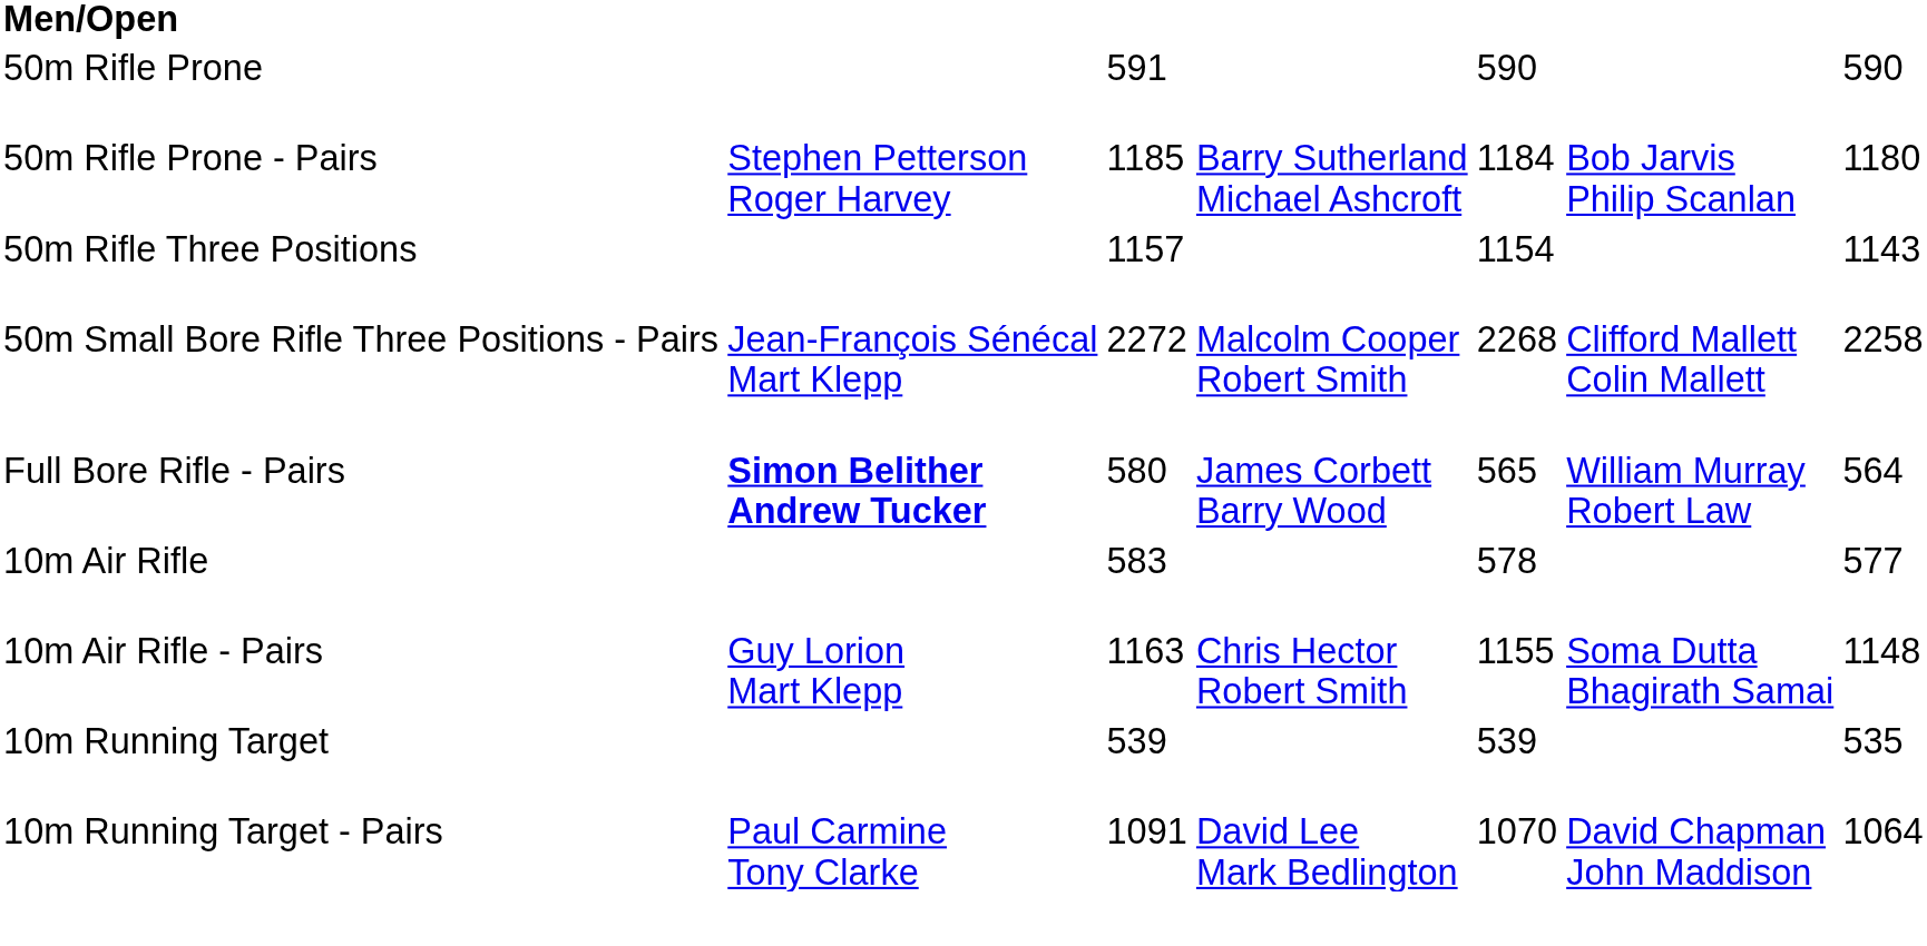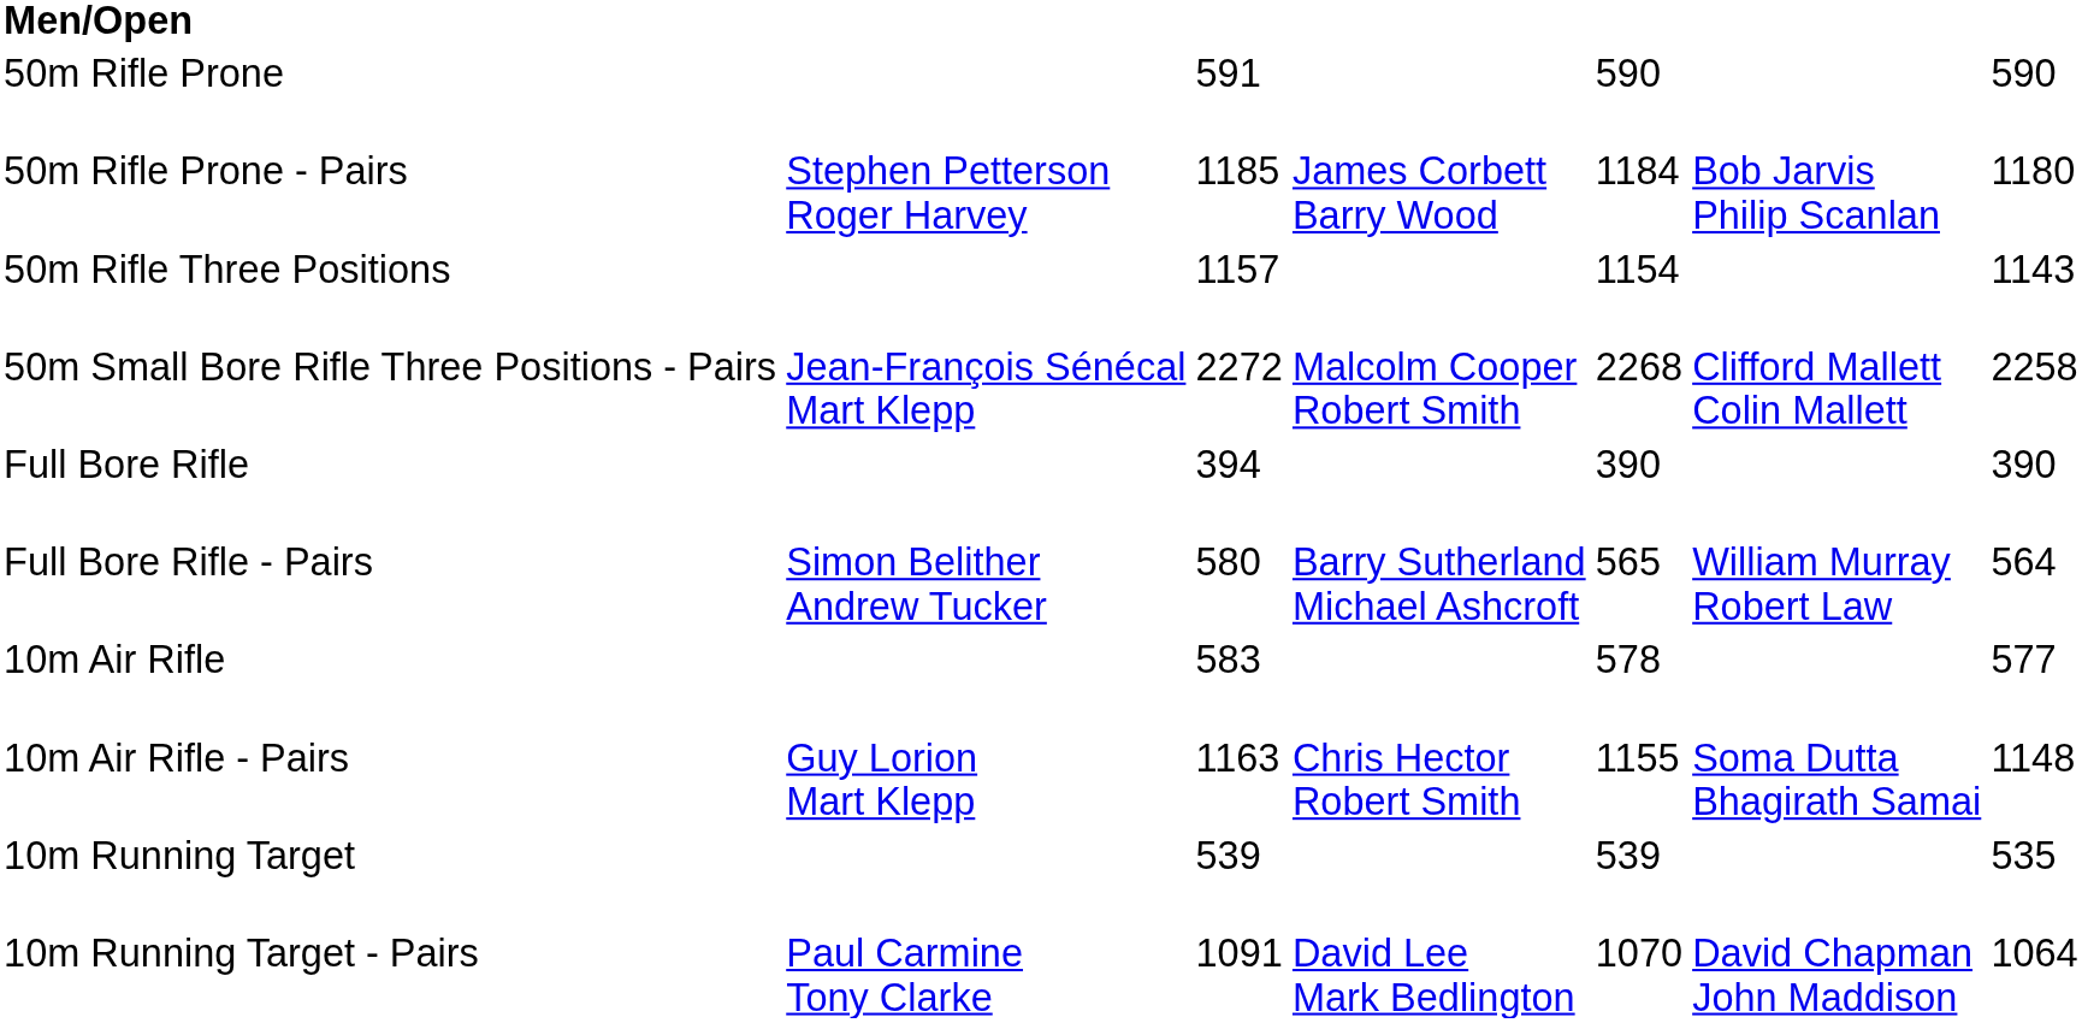50m Rifle Prone - Pairs | column 4: Barry Sutherland Michael Ashcroft -> James Corbett Barry Wood
+ row: Full Bore Rifle | 394 | 390 | 390
Full Bore Rifle - Pairs | column 2: bold -> normal
Full Bore Rifle - Pairs | column 4: James Corbett Barry Wood -> Barry Sutherland Michael Ashcroft
